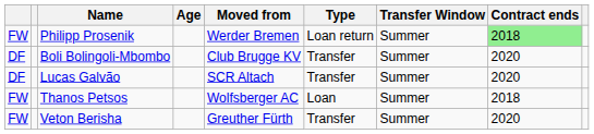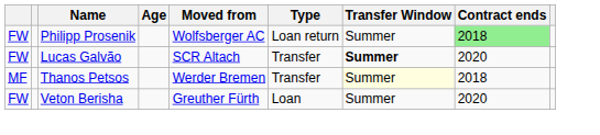Philipp Prosenik | Moved from: Werder Bremen -> Wolfsberger AC
- row: DF | Boli Bolingoli-Mbombo | Club Brugge KV | Transfer | Summer | 2020
Lucas Galvão | column 1: DF -> FW
Lucas Galvão | Transfer Window: normal -> bold
Thanos Petsos | column 1: FW -> MF
Thanos Petsos | Moved from: Wolfsberger AC -> Werder Bremen
Thanos Petsos | Type: Loan -> Transfer
Thanos Petsos | Transfer Window: no background -> lightyellow background
Veton Berisha | Type: Transfer -> Loan
